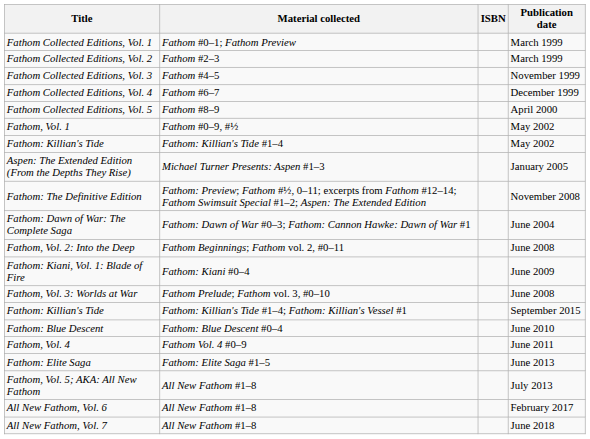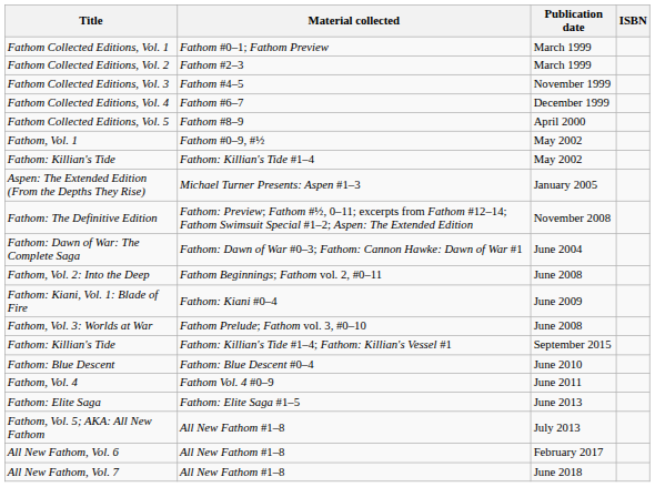columns swapped: Publication date <-> ISBN
